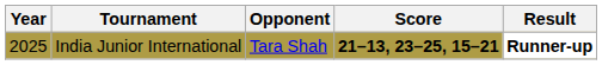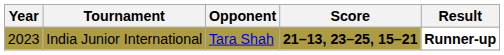India Junior International | Year: 2025 -> 2023
